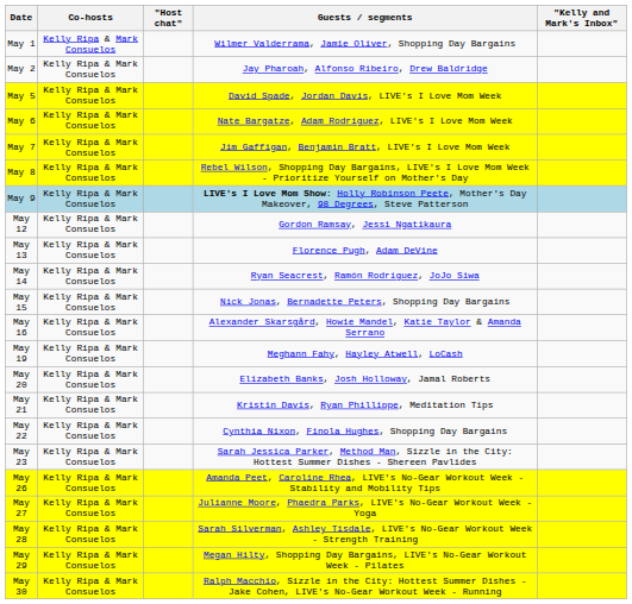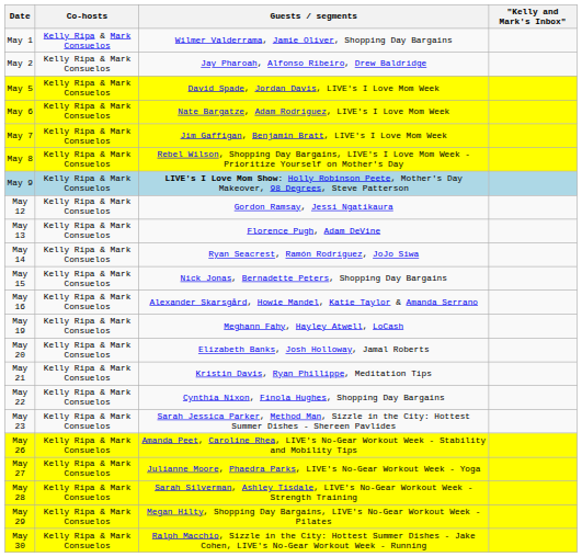- column: "Host chat"
